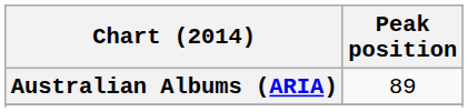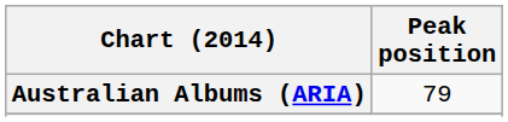Australian Albums (ARIA) | Peak position: 89 -> 79
